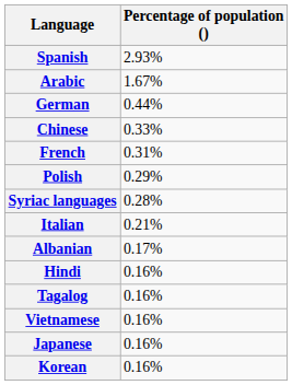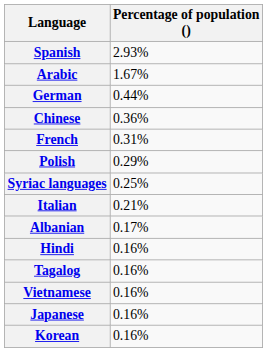Chinese | Percentage of population (): 0.33% -> 0.36%
Syriac languages | Percentage of population (): 0.28% -> 0.25%
